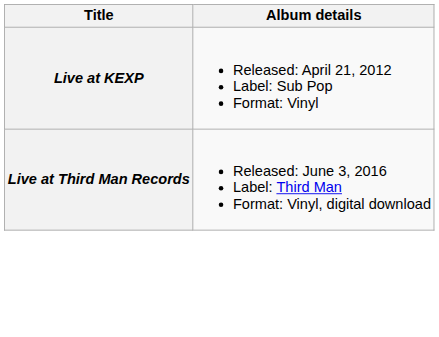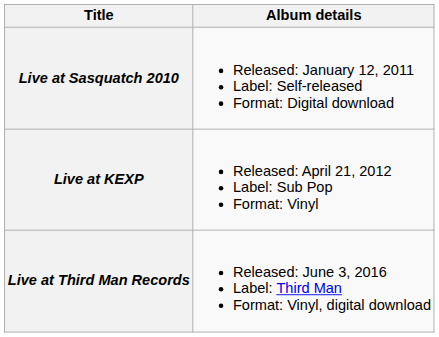+ row: Live at Sasquatch 2010 | Released: January 12, 2011 Label: Self-released Format: Digital download
